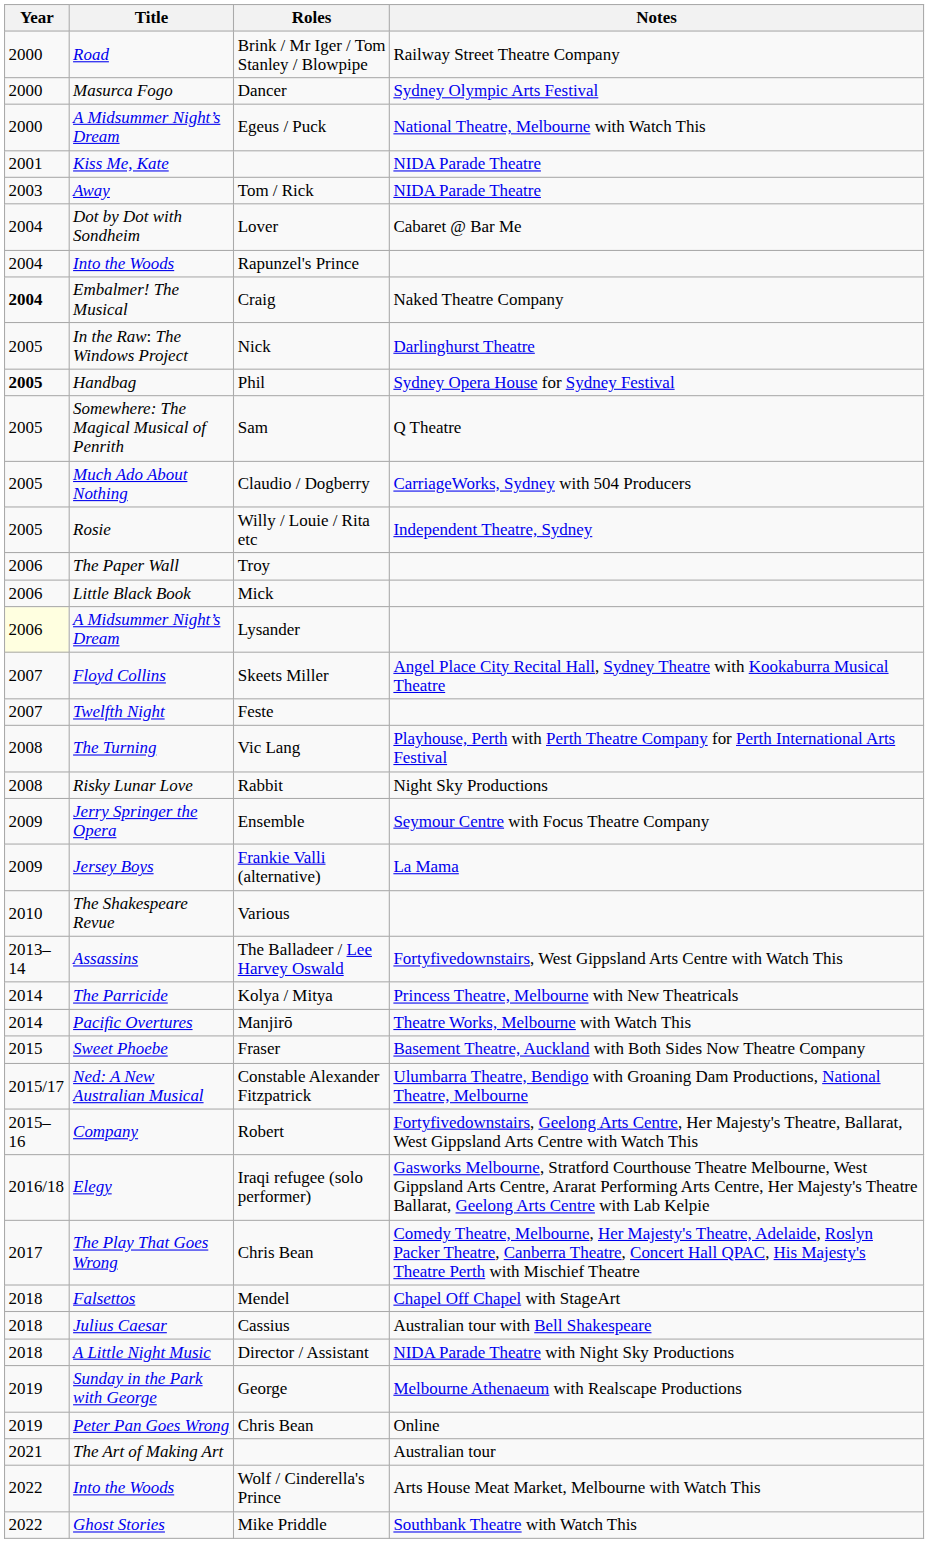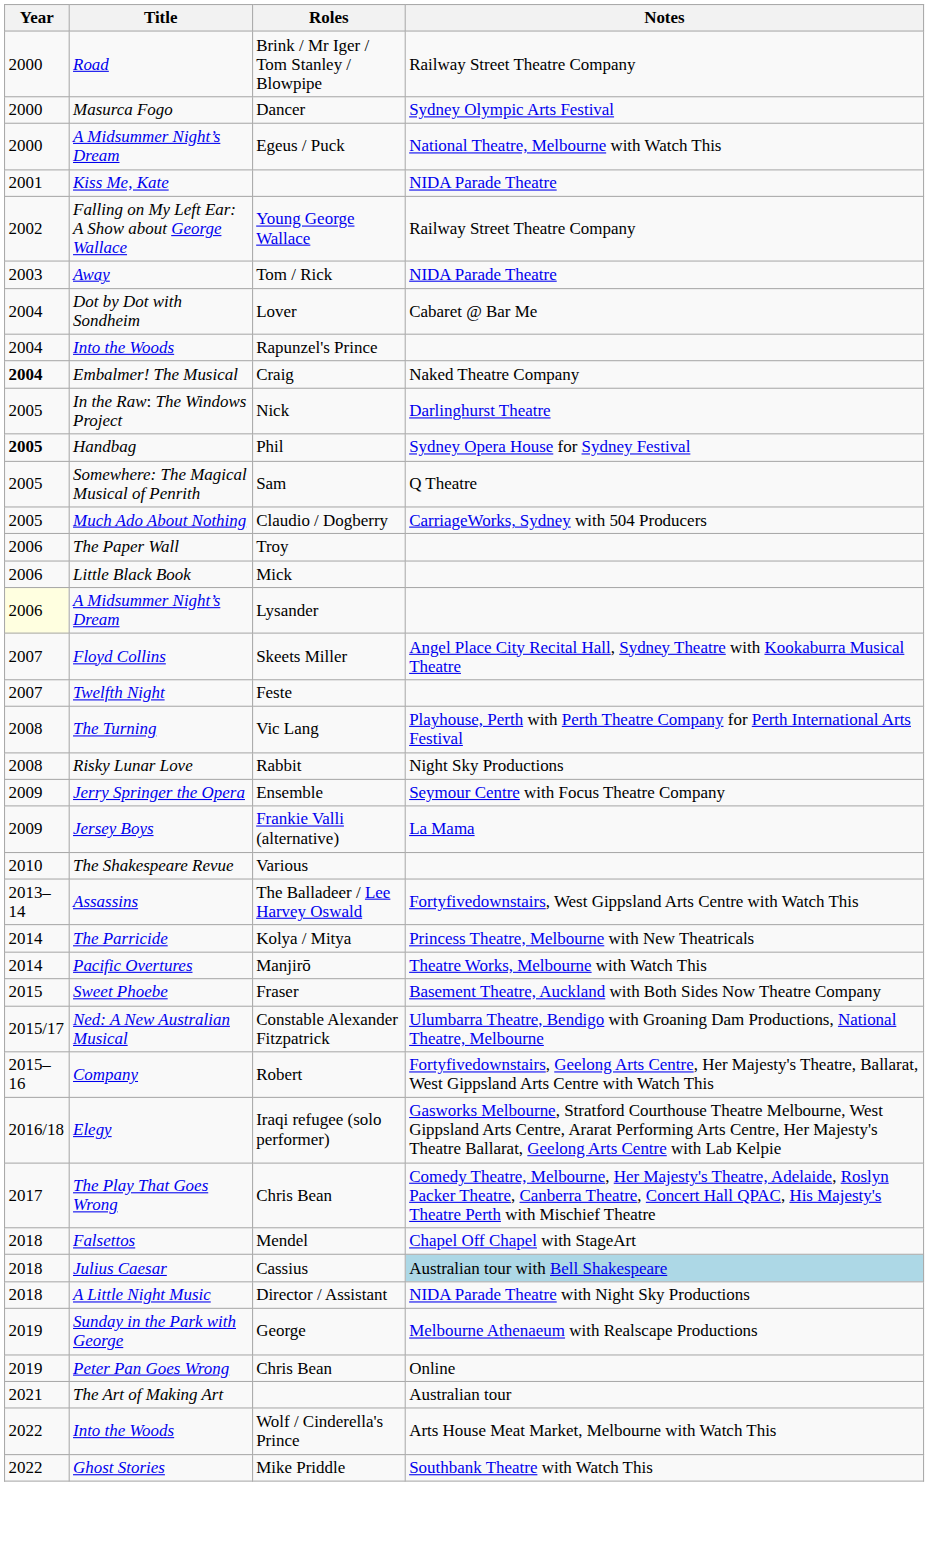+ row: 2002 | Falling on My Left Ear: A Show about George Wallace | Young George Wallace | Railway Street Theatre Company
- row: 2005 | Rosie | Willy / Louie / Rita etc | Independent Theatre, Sydney
Julius Caesar | Notes: no background -> lightblue background
